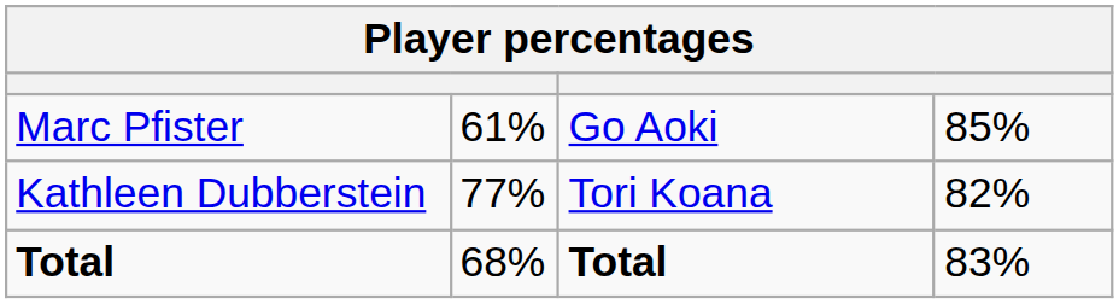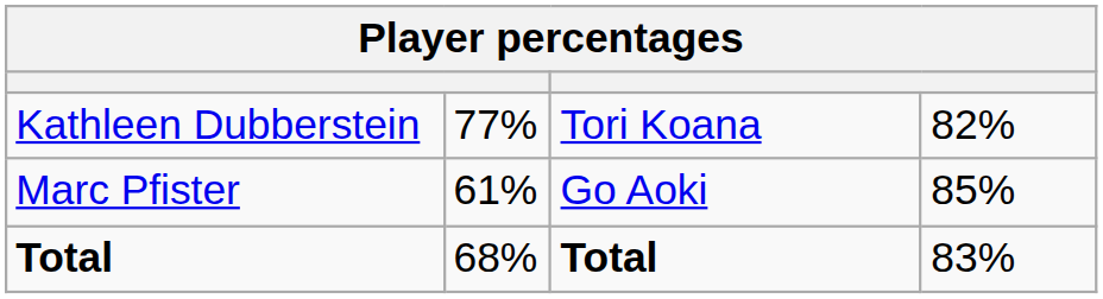rows swapped: Kathleen Dubberstein <-> Marc Pfister
